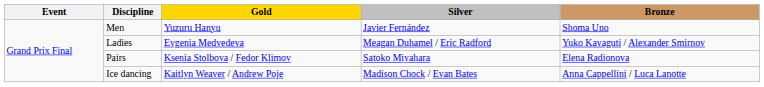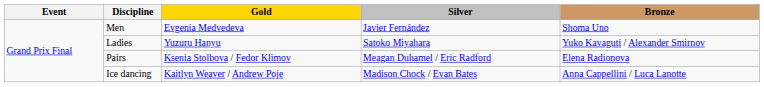Men | Gold: Yuzuru Hanyu -> Evgenia Medvedeva
Ladies | Gold: Evgenia Medvedeva -> Yuzuru Hanyu
Ladies | Silver: Meagan Duhamel / Eric Radford -> Satoko Miyahara
Pairs | Silver: Satoko Miyahara -> Meagan Duhamel / Eric Radford
